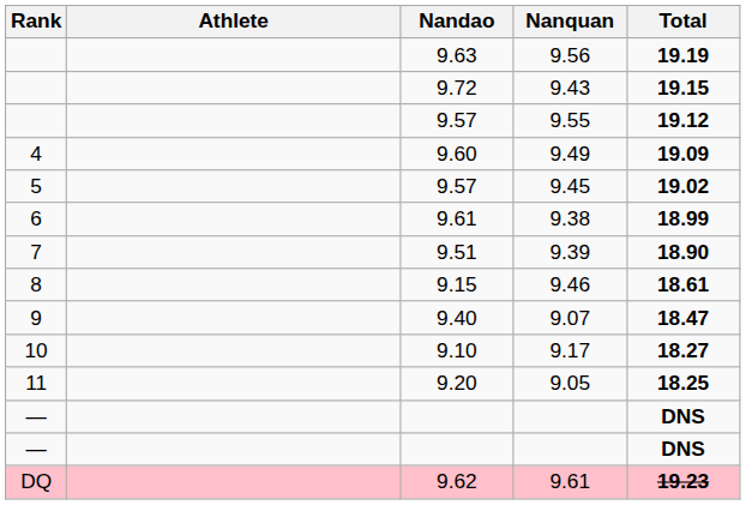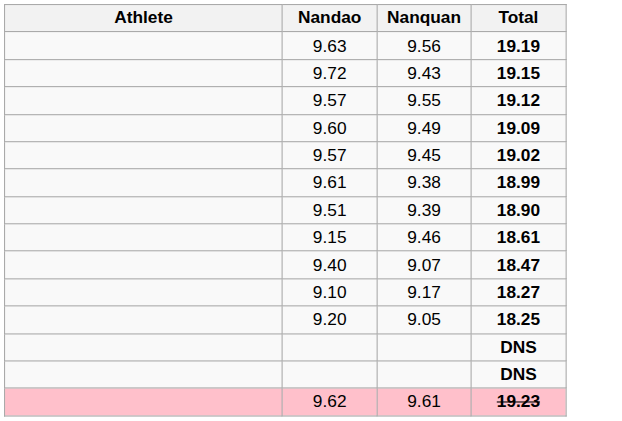- column: Rank | 4 | 5 | 6 | 7 | 8 | 9 | 10 | 11 | — | — | DQ
